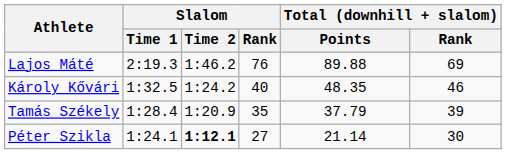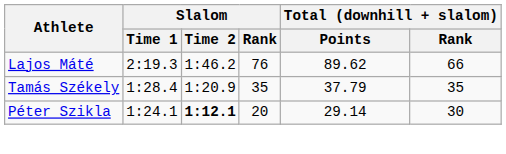Lajos Máté | Total (downhill + slalom) / Points: 89.88 -> 89.62
Lajos Máté | Total (downhill + slalom) / Rank: 69 -> 66
- row: Károly Kővári | 1:32.5 | 1:24.2 | 40 | 48.35 | 46
Tamás Székely | Total (downhill + slalom) / Rank: 39 -> 35
Péter Szikla | Slalom / Rank: 27 -> 20
Péter Szikla | Total (downhill + slalom) / Points: 21.14 -> 29.14
